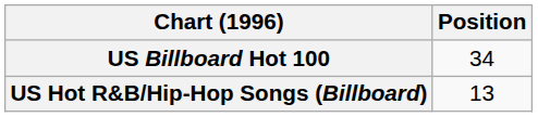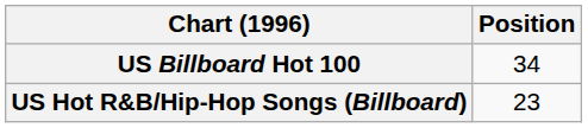US Hot R&B/Hip-Hop Songs (Billboard) | Position: 13 -> 23
